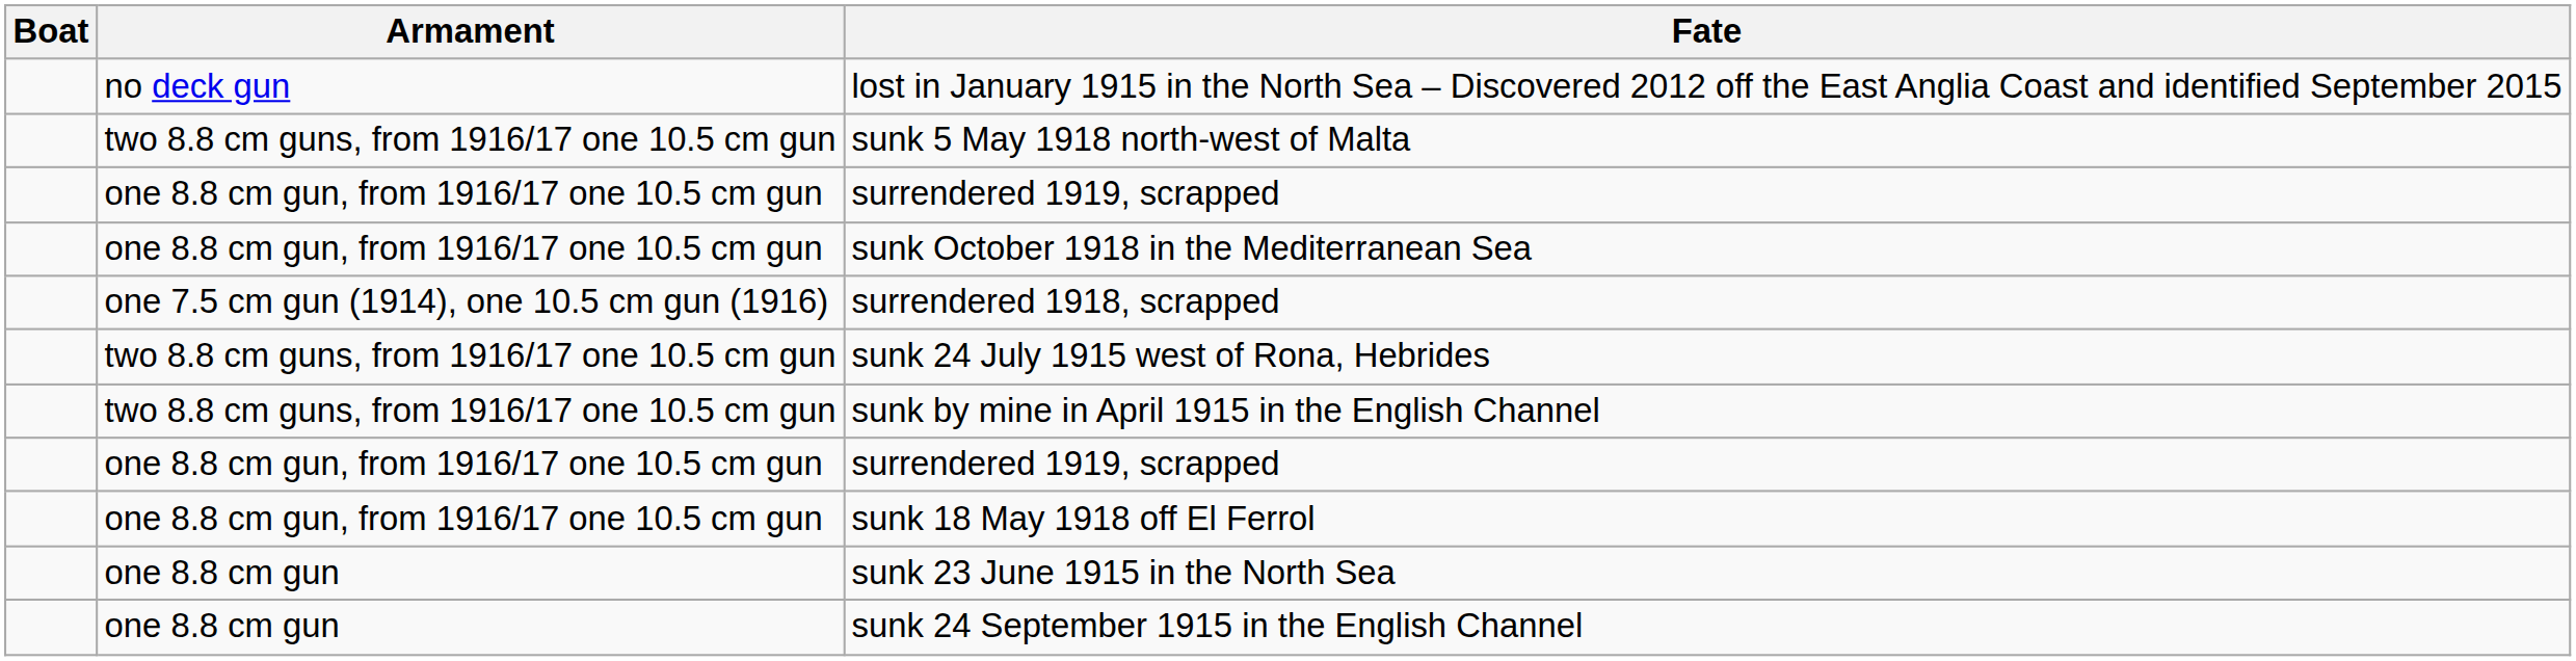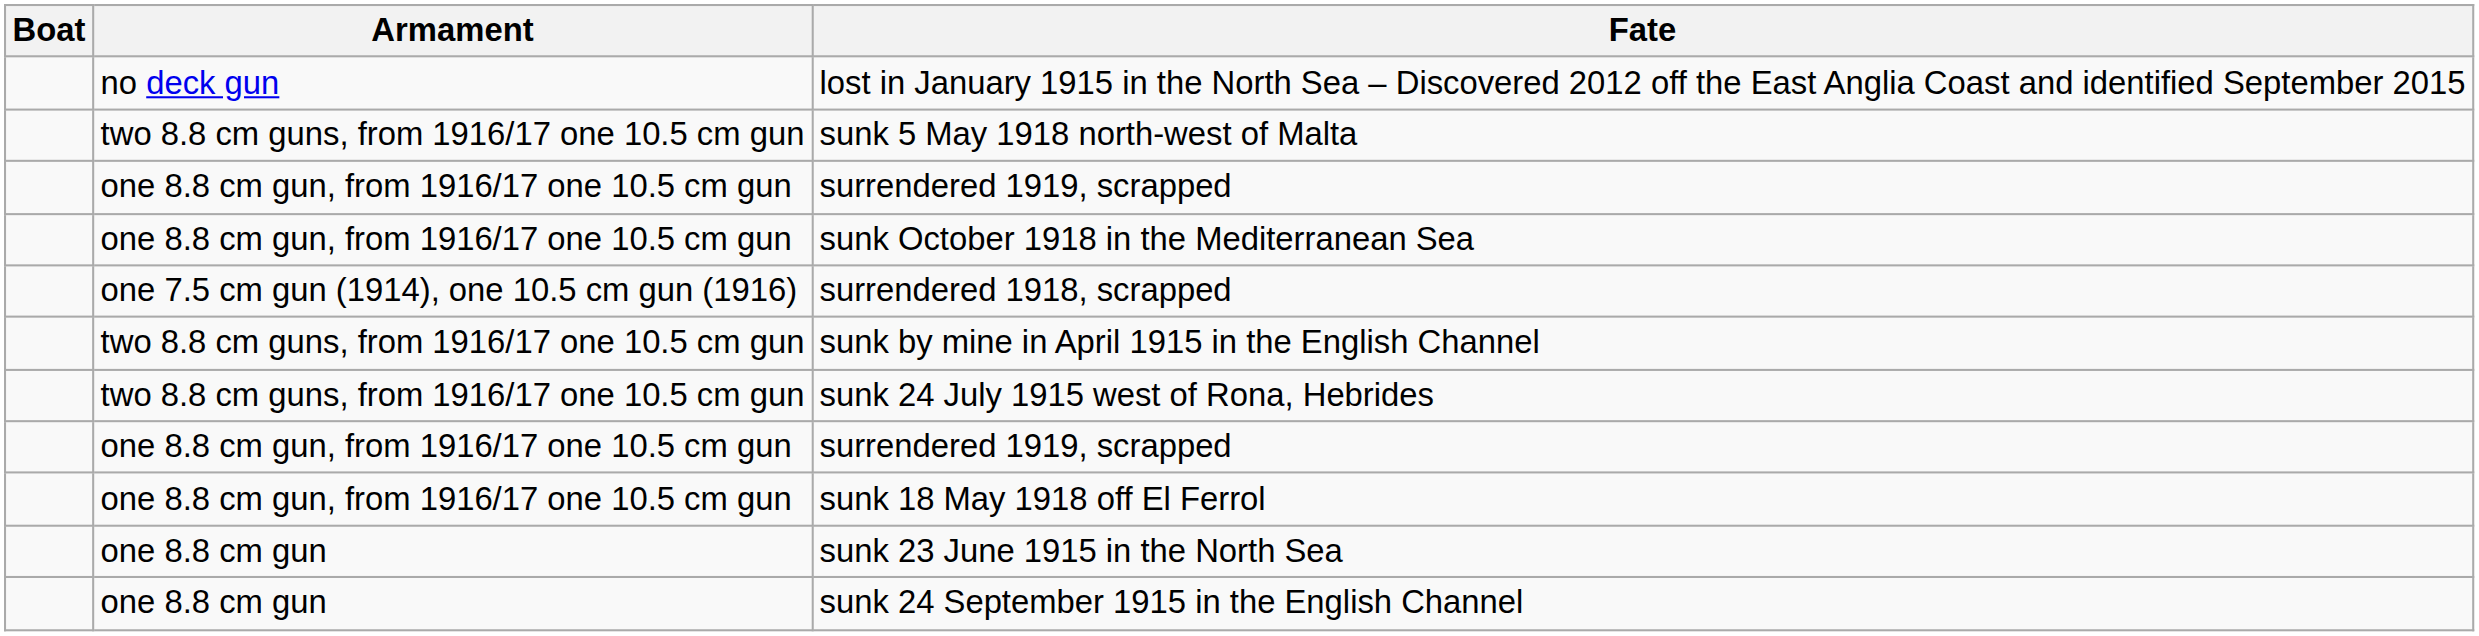rows swapped: sunk 24 July 1915 west of Rona, Hebrides <-> sunk by mine in April 1915 in the English Channel
